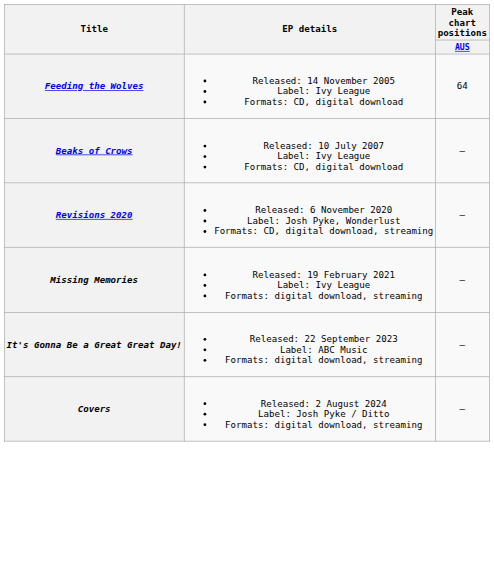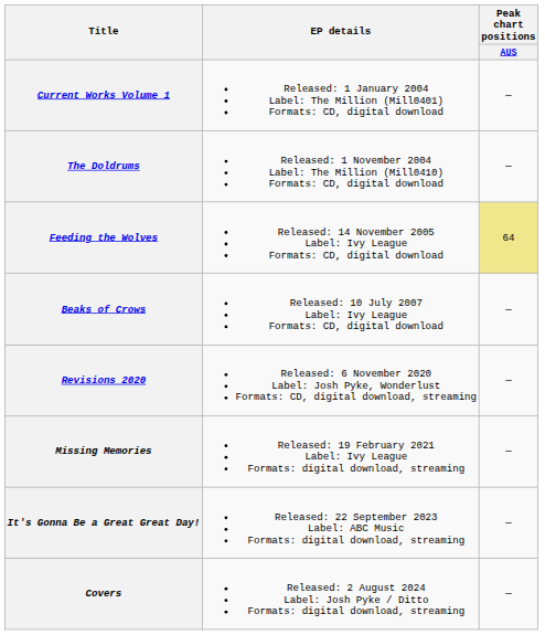+ row: Current Works Volume 1 | Released: 1 January 2004 Label: The Million (Mill0401) Formats: CD, digital download | —
+ row: The Doldrums | Released: 1 November 2004 Label: The Million (Mill0410) Formats: CD, digital download | —
Feeding the Wolves | Peak chart positions / AUS: no background -> khaki background
